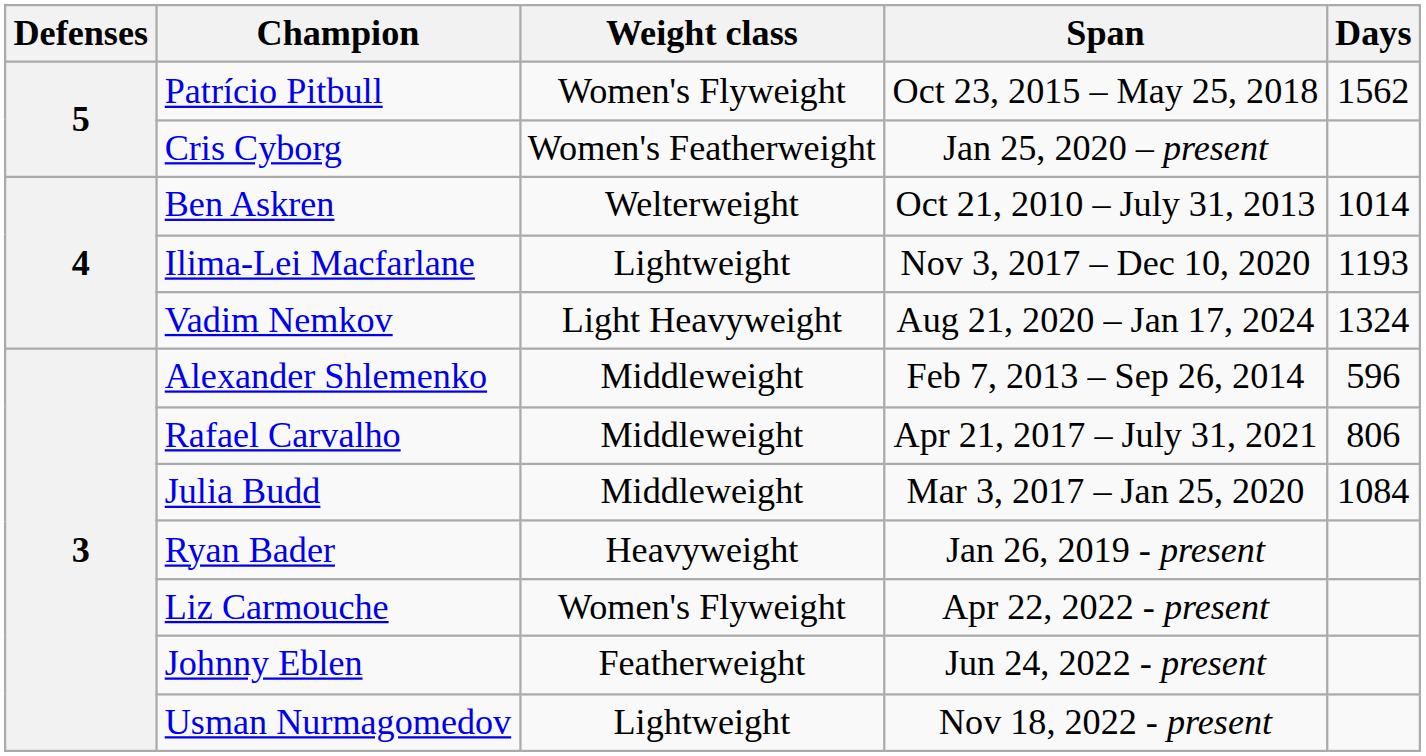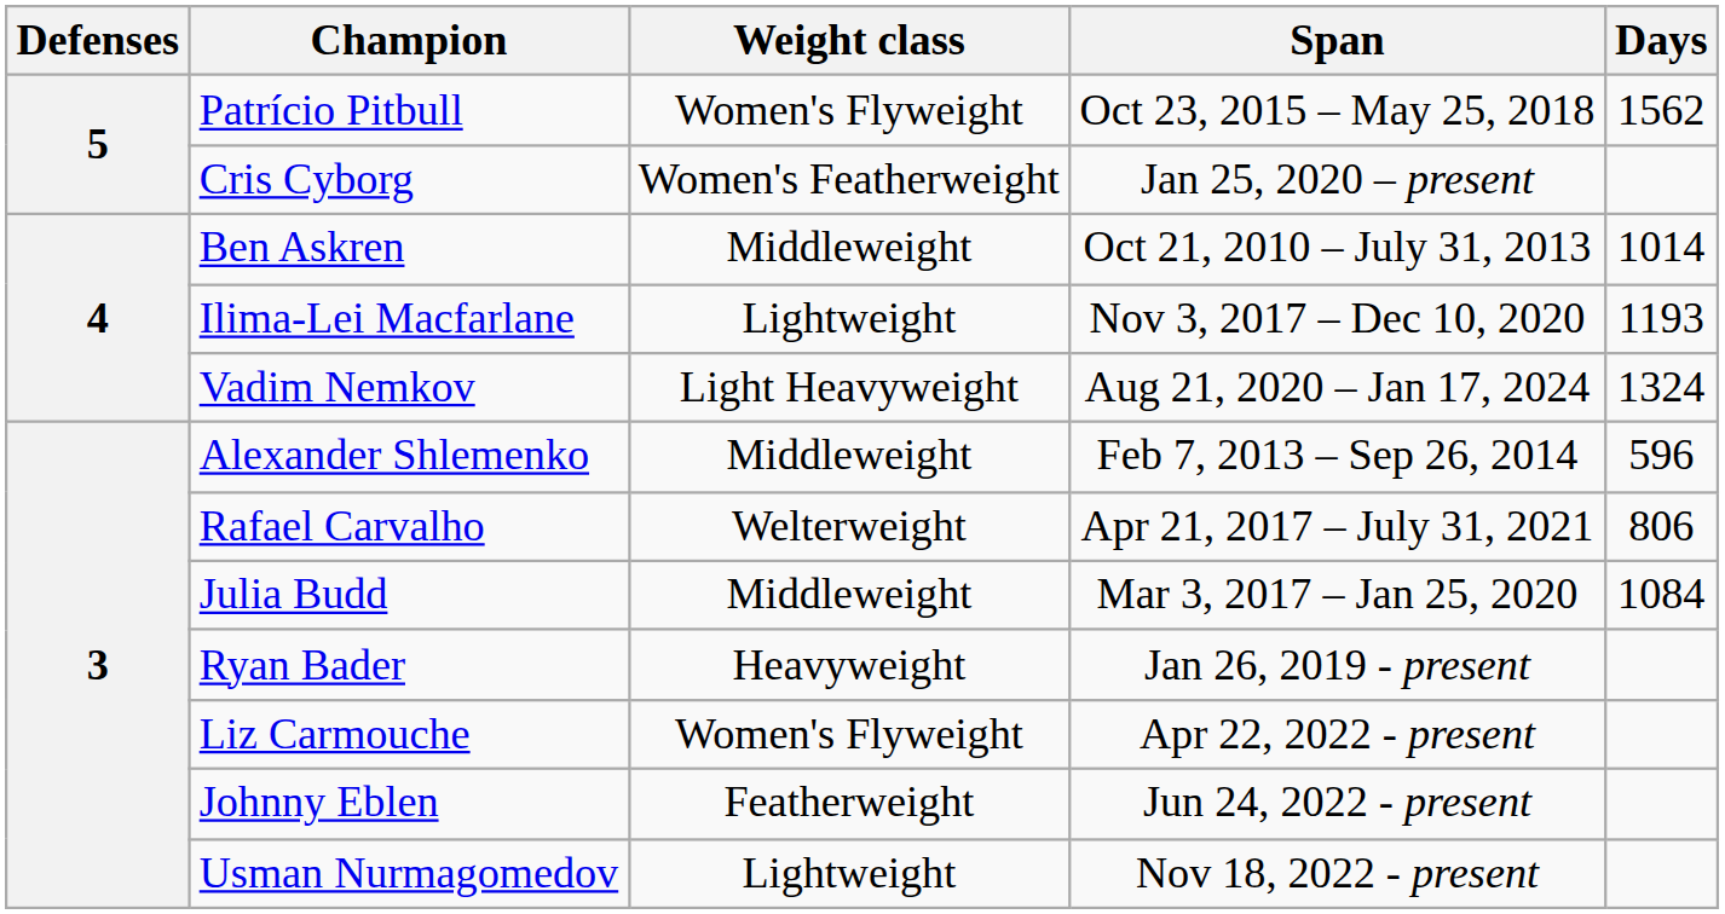Ben Askren | Weight class: Welterweight -> Middleweight
Rafael Carvalho | Weight class: Middleweight -> Welterweight
